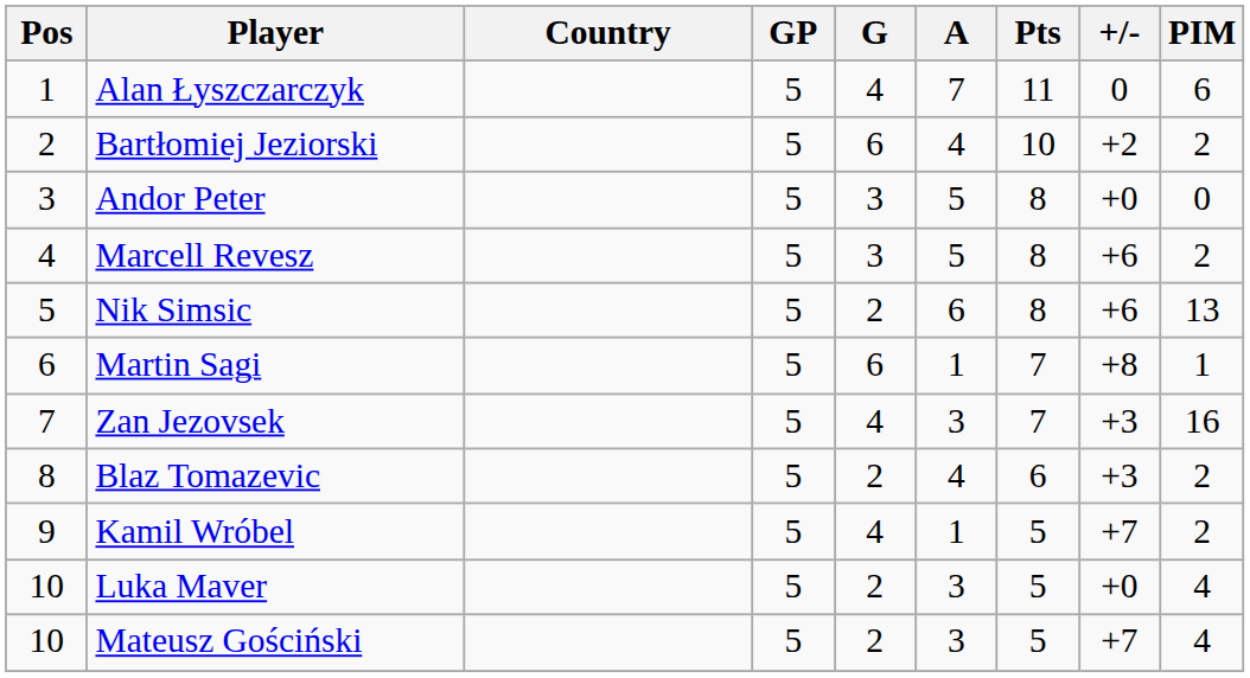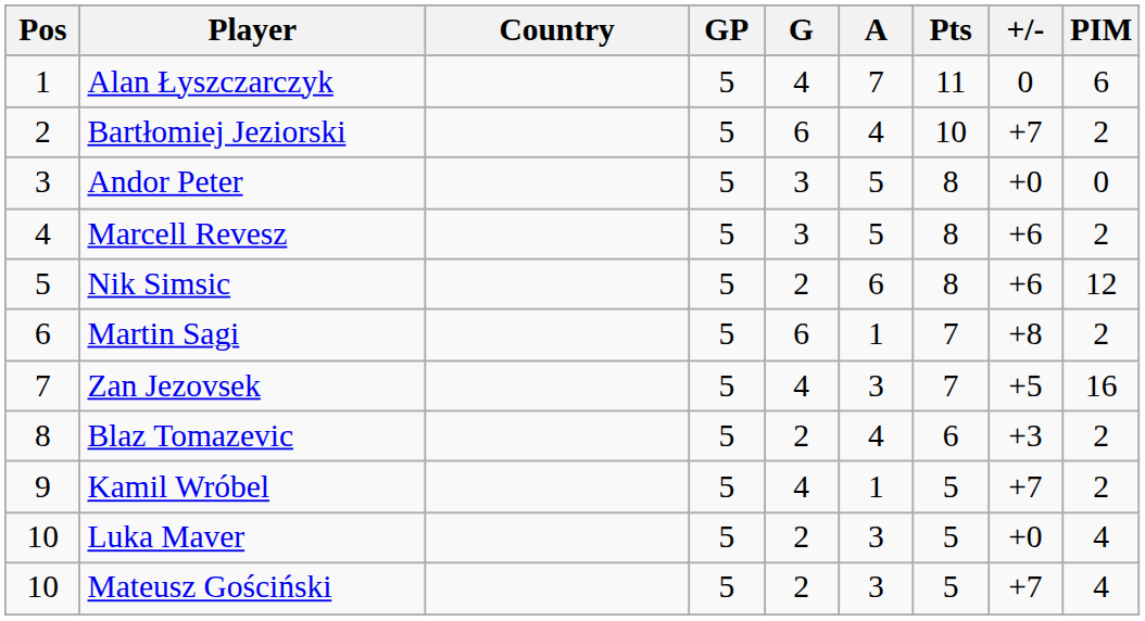Bartłomiej Jeziorski | +/-: +2 -> +7
Nik Simsic | PIM: 13 -> 12
Martin Sagi | PIM: 1 -> 2
Zan Jezovsek | +/-: +3 -> +5
